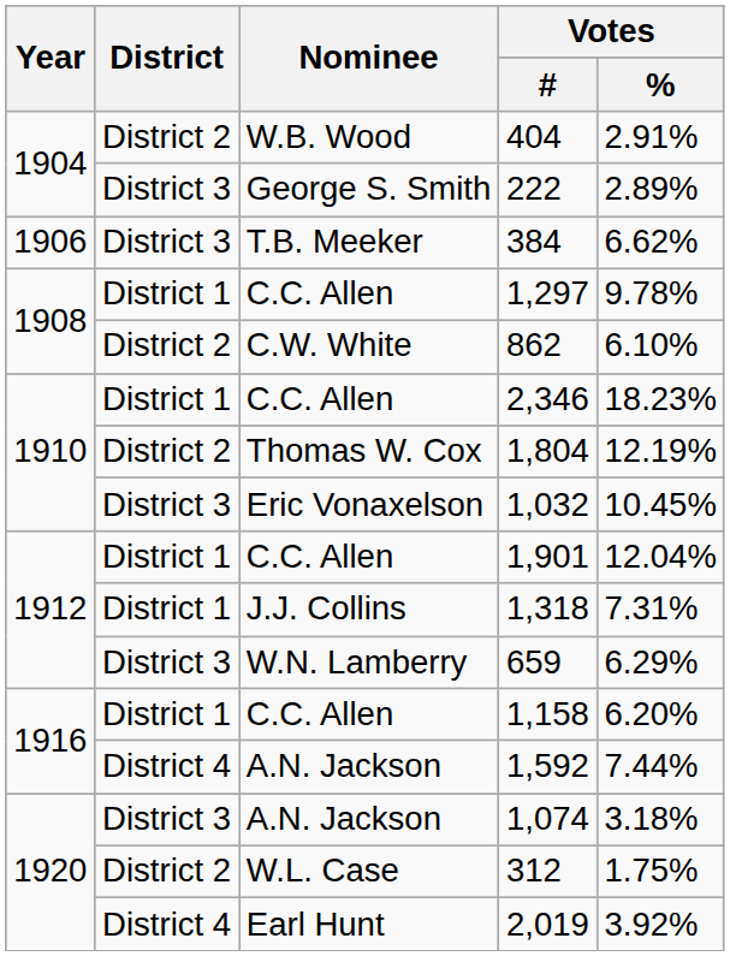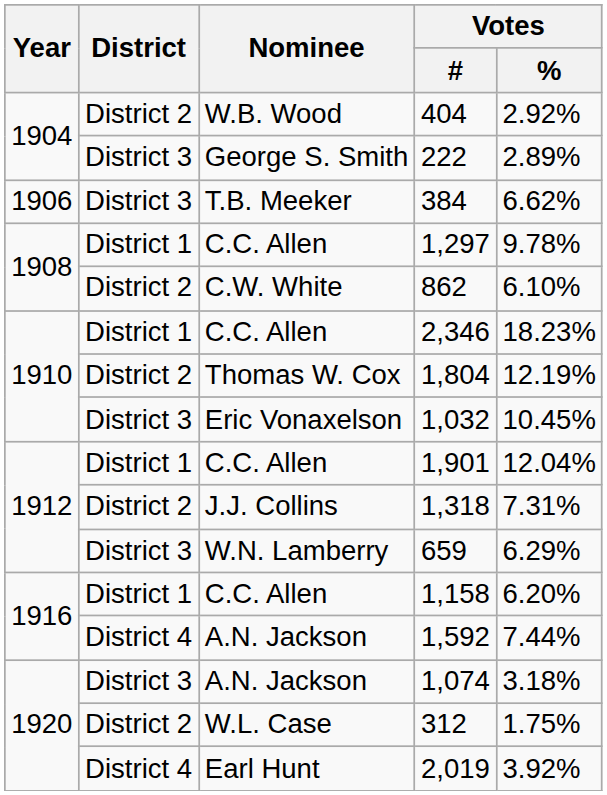404 | Votes / %: 2.91% -> 2.92%
1,318 | District: District 1 -> District 2
